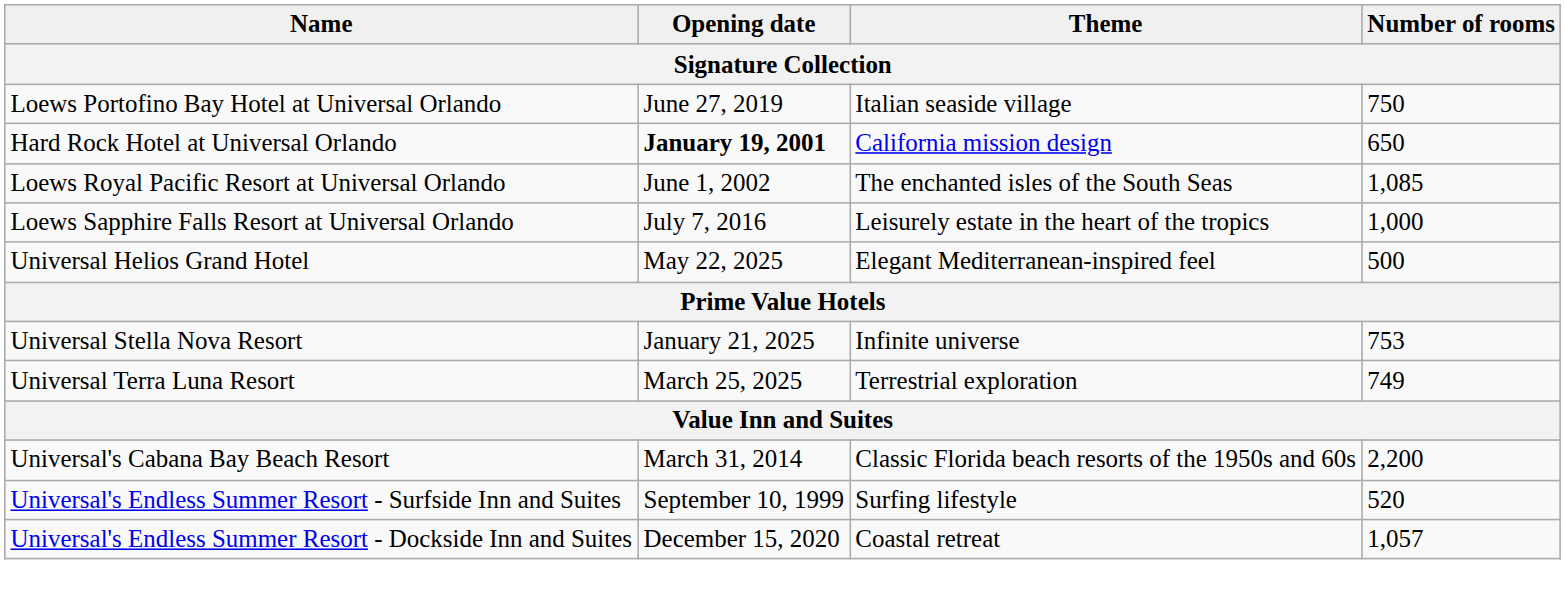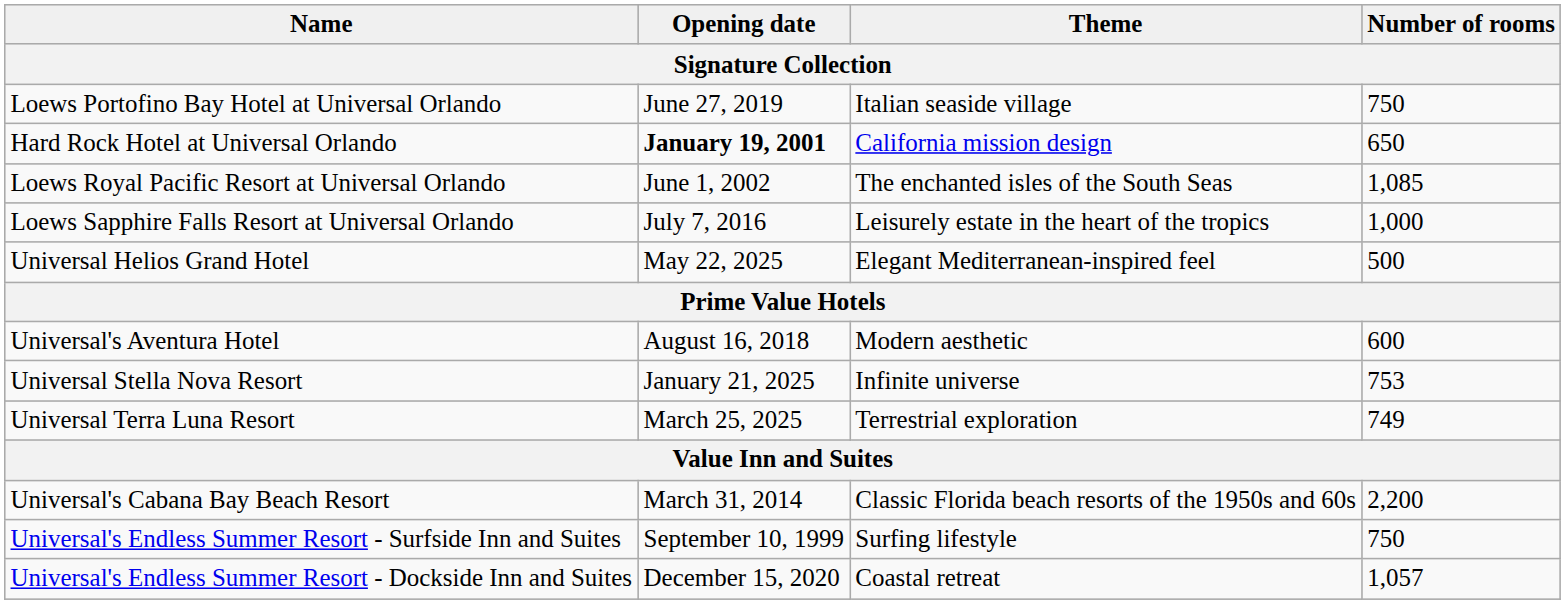+ row: Universal's Aventura Hotel | August 16, 2018 | Modern aesthetic | 600
Universal's Endless Summer Resort - Surfside Inn and Suites | Number of rooms: 520 -> 750
